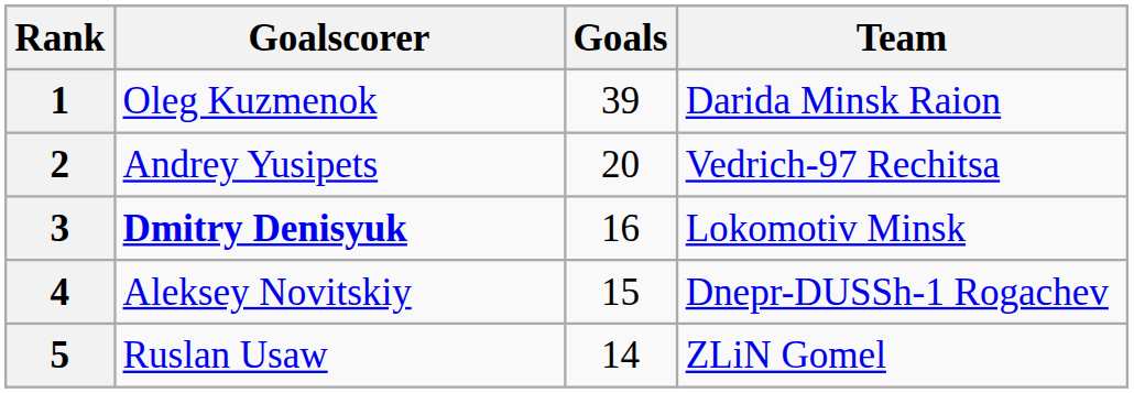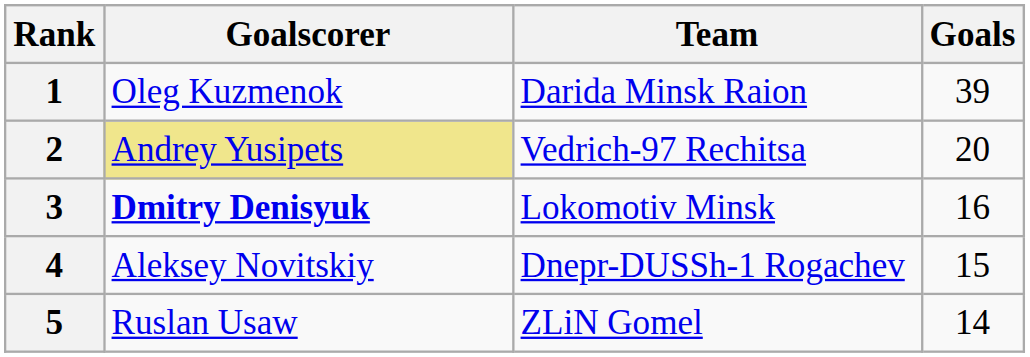columns swapped: Team <-> Goals
2 | Goalscorer: no background -> khaki background
